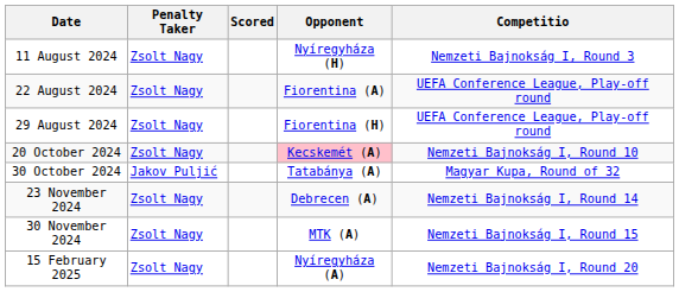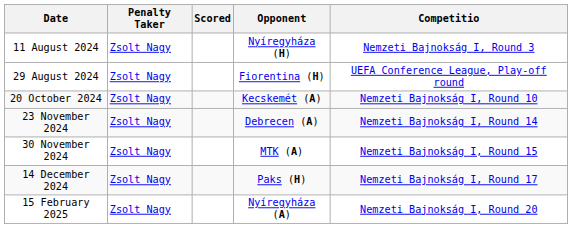- row: 22 August 2024 | Zsolt Nagy | Fiorentina (A) | UEFA Conference League, Play-off round
20 October 2024 | Opponent: pink background -> no background
- row: 30 October 2024 | Jakov Puljić | Tatabánya (A) | Magyar Kupa, Round of 32
+ row: 14 December 2024 | Zsolt Nagy | Paks (H) | Nemzeti Bajnokság I, Round 17
